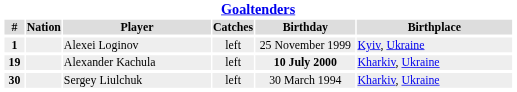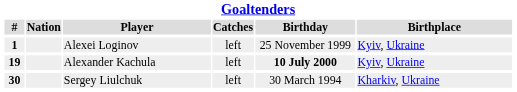Alexander Kachula | Birthplace: Kharkiv, Ukraine -> Kyiv, Ukraine
